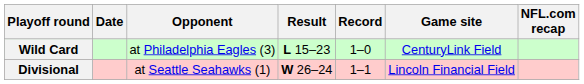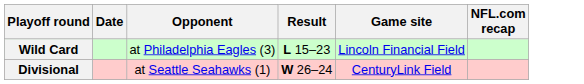- column: Record | 1–0 | 1–1
Wild Card | Game site: CenturyLink Field -> Lincoln Financial Field
Divisional | Game site: Lincoln Financial Field -> CenturyLink Field
